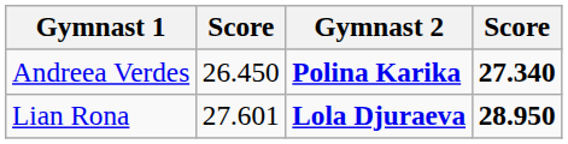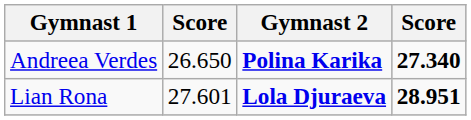Andreea Verdes | column 2: 26.450 -> 26.650
Lian Rona | column 4: 28.950 -> 28.951
